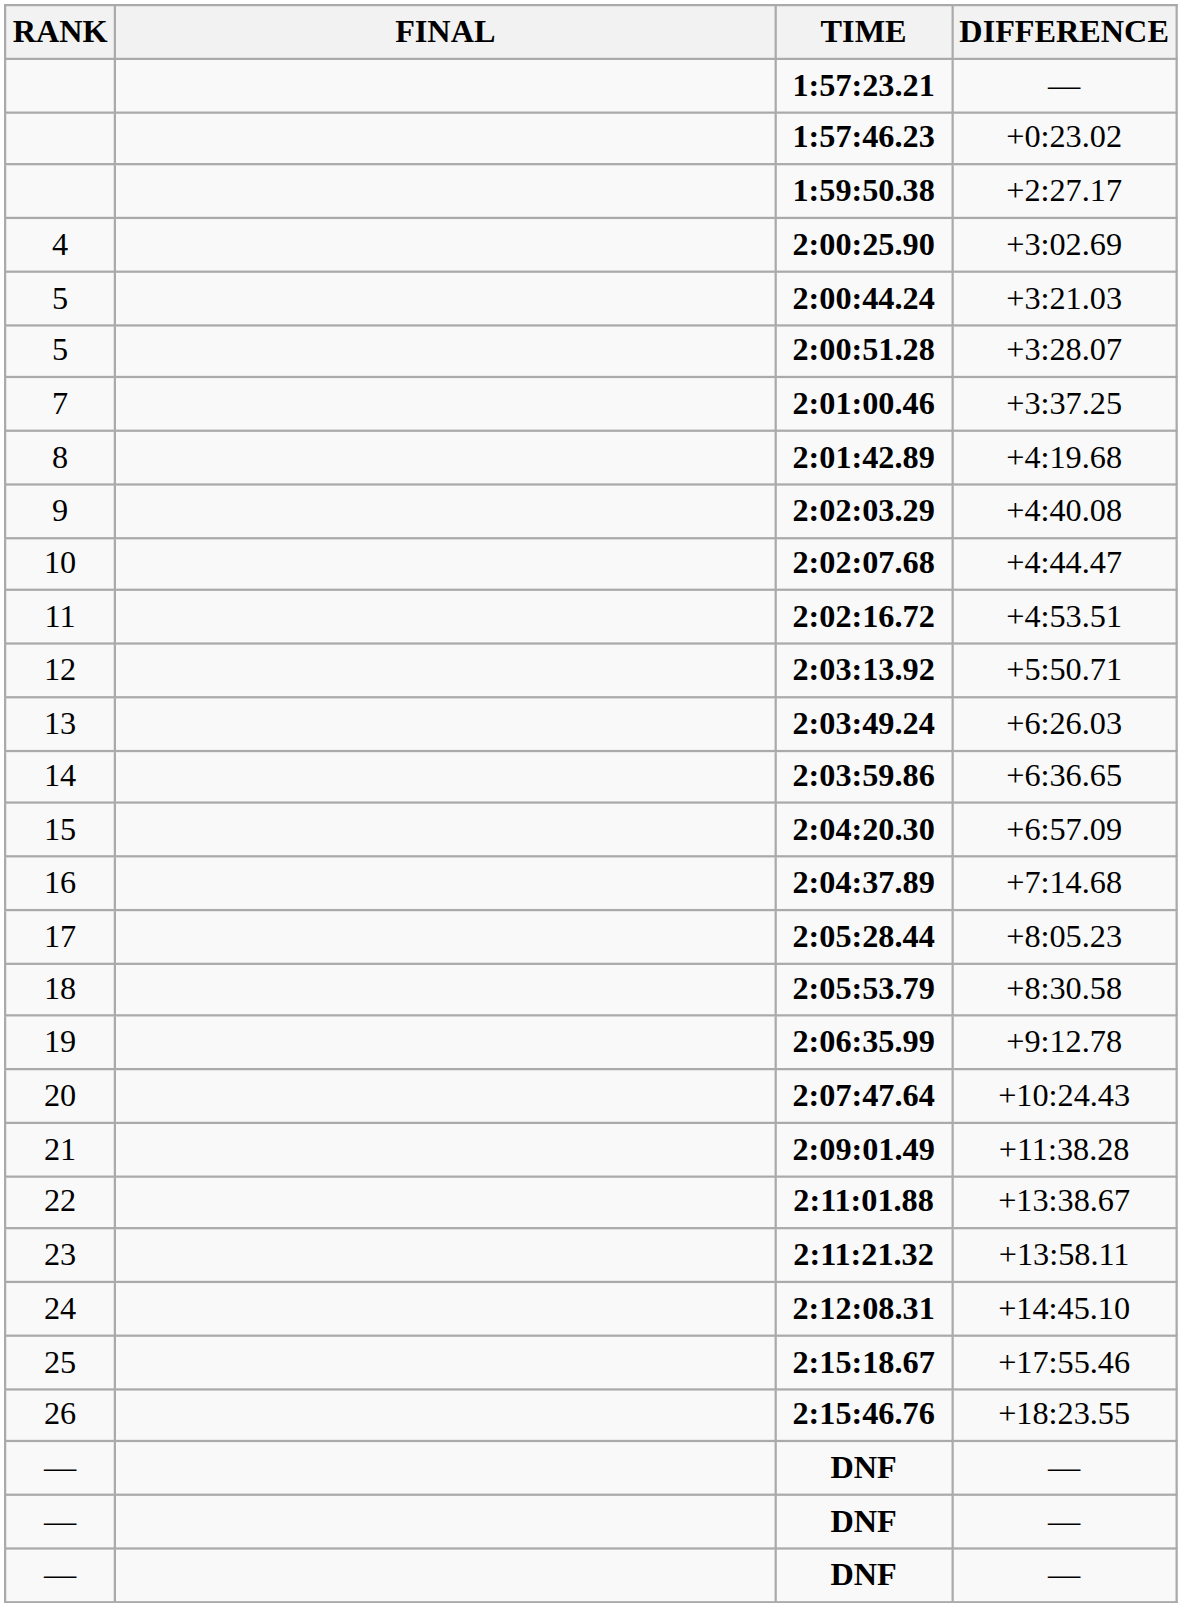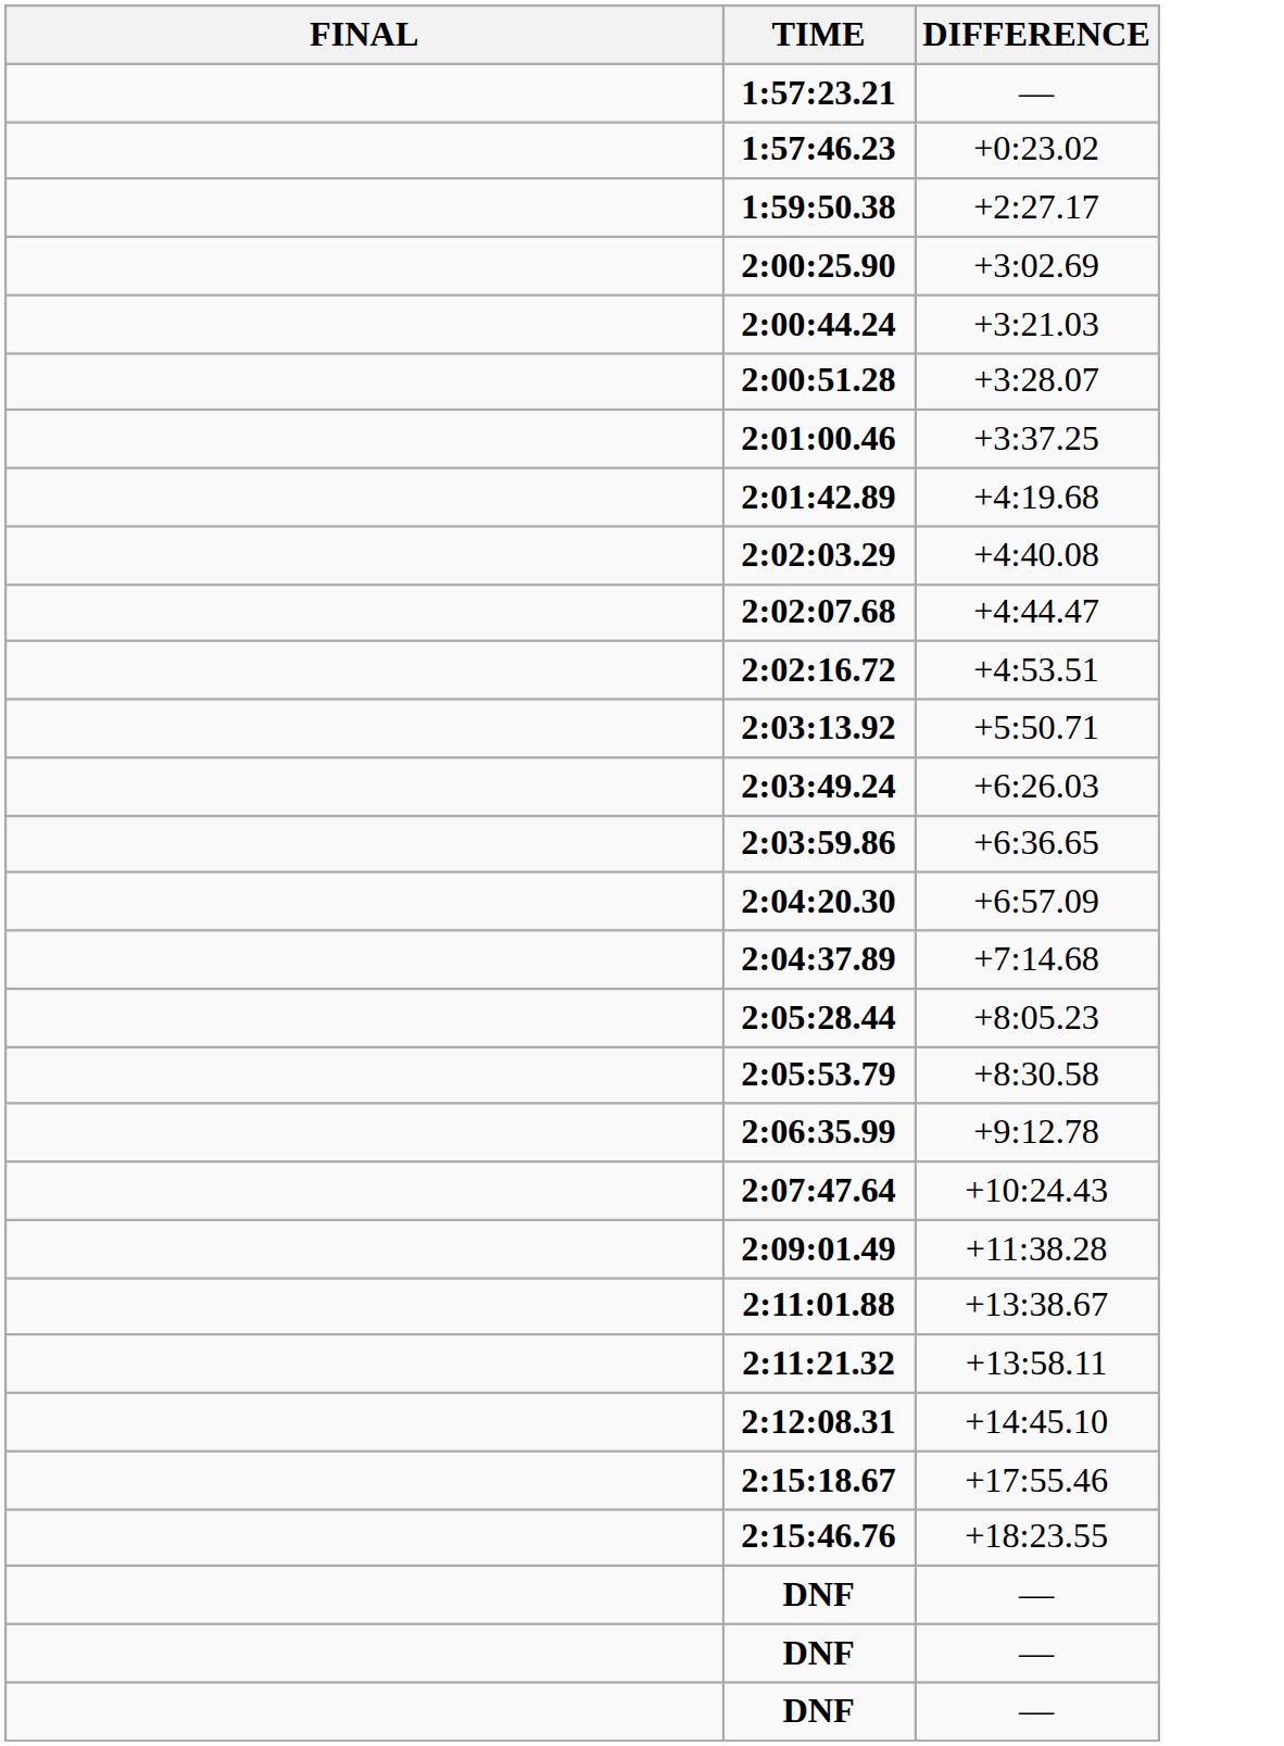- column: RANK | 4 | 5 | 5 | 7 | 8 | 9 | 10 | 11 | 12 | 13 | 14 | 15 | 16 | 17 | 18 | 19 | 20 | 21 | 22 | 23 | 24 | 25 | 26 | — | — | —
